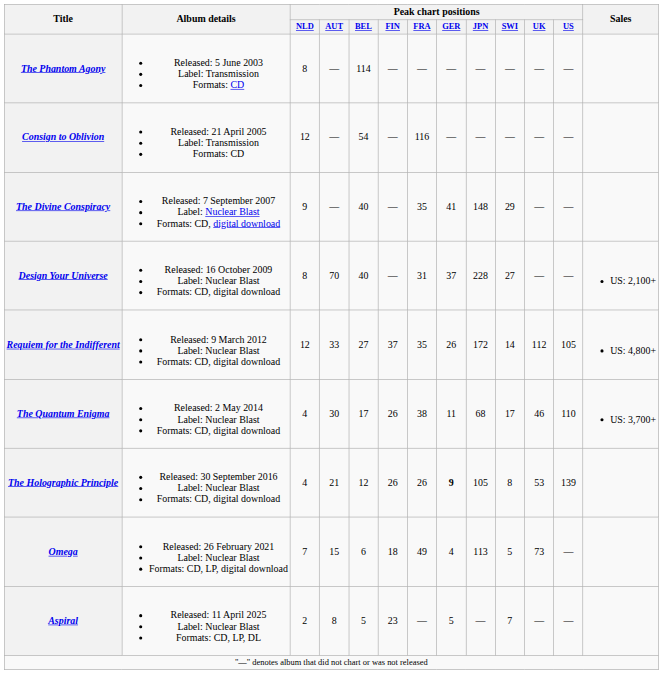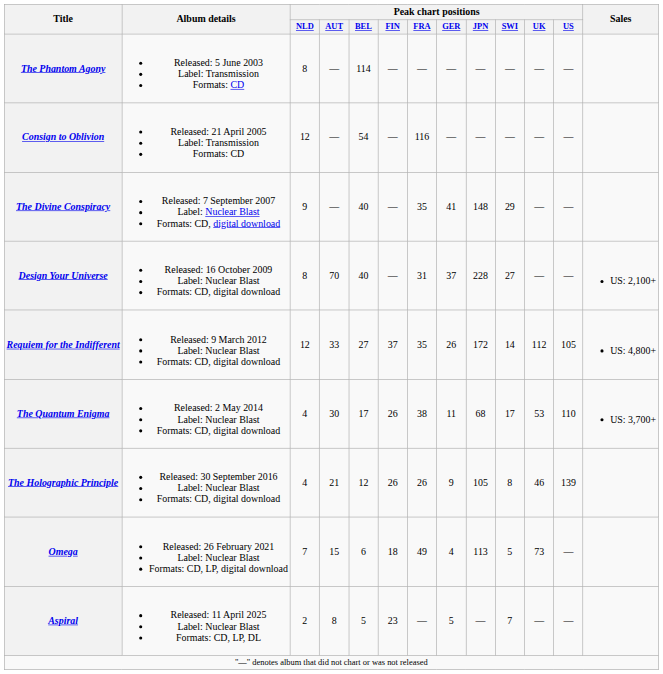The Quantum Enigma | Peak chart positions / UK: 46 -> 53
The Holographic Principle | Peak chart positions / GER: bold -> normal
The Holographic Principle | Peak chart positions / UK: 53 -> 46
